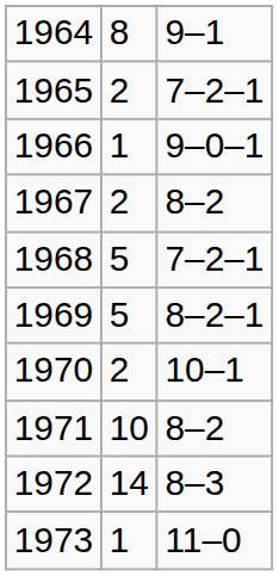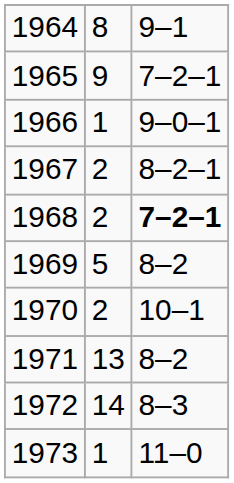1965 | column 2: 2 -> 9
1967 | column 3: 8–2 -> 8–2–1
1968 | column 2: 5 -> 2
1968 | column 3: normal -> bold
1969 | column 3: 8–2–1 -> 8–2
1971 | column 2: 10 -> 13
